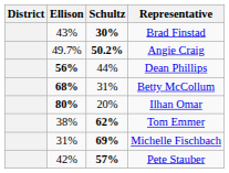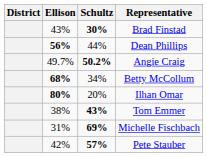rows swapped: Angie Craig <-> Dean Phillips
Betty McCollum | Schultz: 31% -> 34%
Tom Emmer | Schultz: 62% -> 43%
